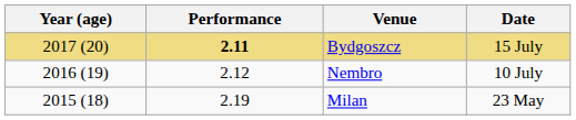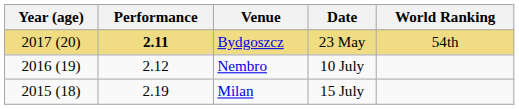+ column: World Ranking | 54th
Bydgoszcz | Date: 15 July -> 23 May
Milan | Date: 23 May -> 15 July
